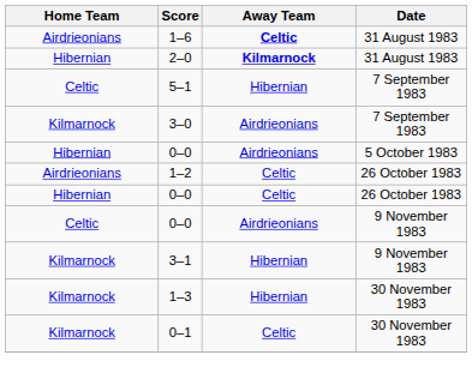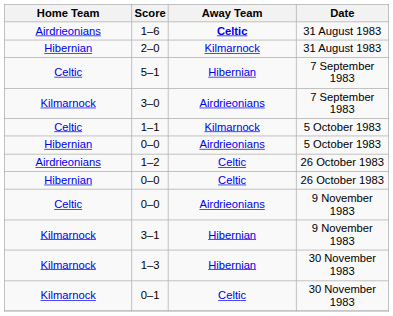2–0 | Away Team: bold -> normal
+ row: Celtic | 1–1 | Kilmarnock | 5 October 1983
